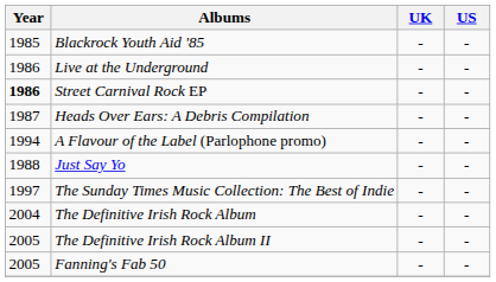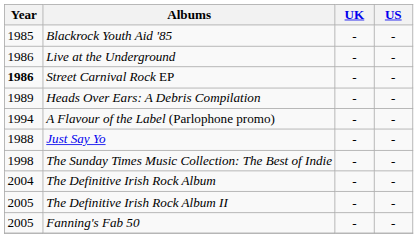Heads Over Ears: A Debris Compilation | Year: 1987 -> 1989
The Sunday Times Music Collection: The Best of Indie | Year: 1997 -> 1998
